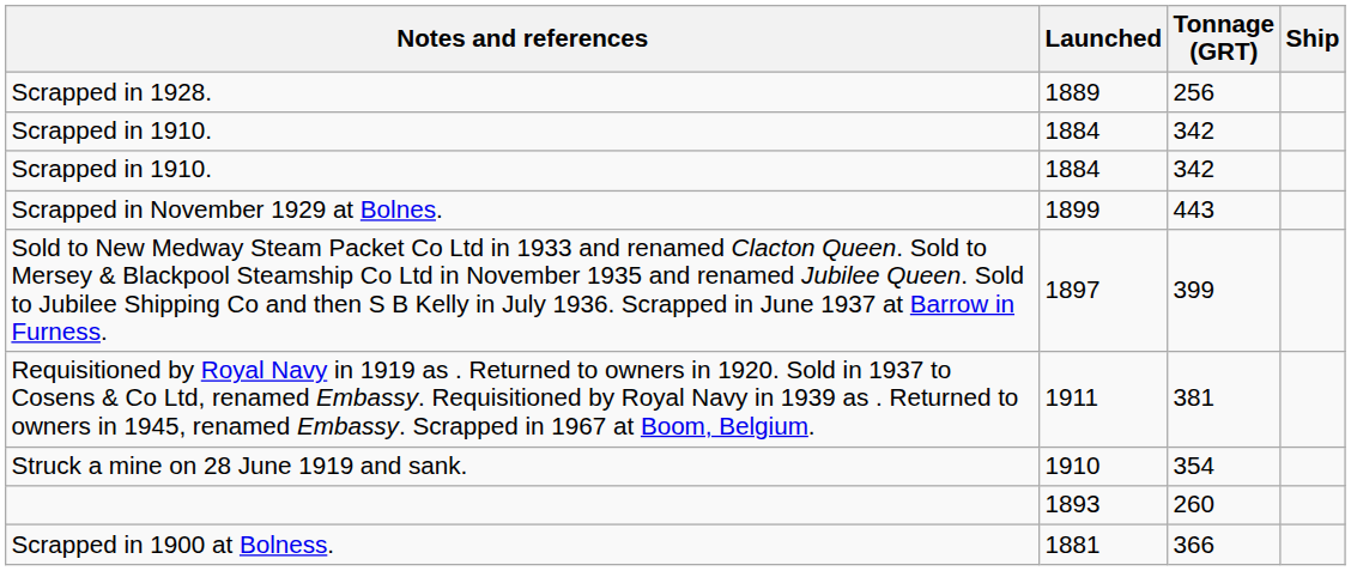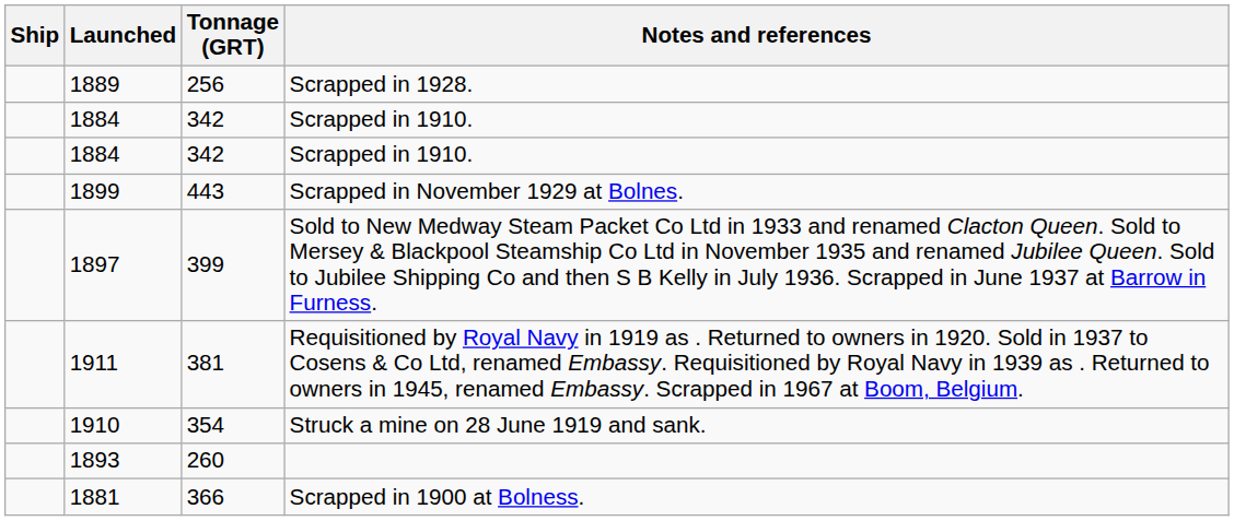columns swapped: Ship <-> Notes and references
